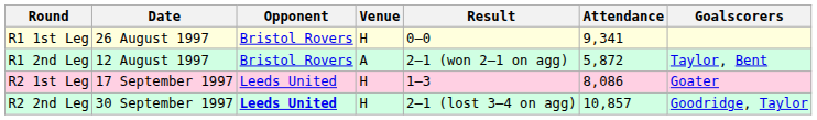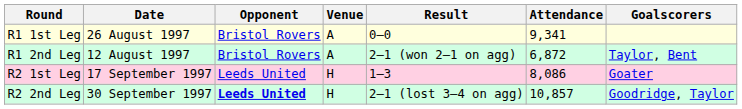R1 1st Leg | Venue: H -> A
R1 2nd Leg | Attendance: 5,872 -> 6,872
